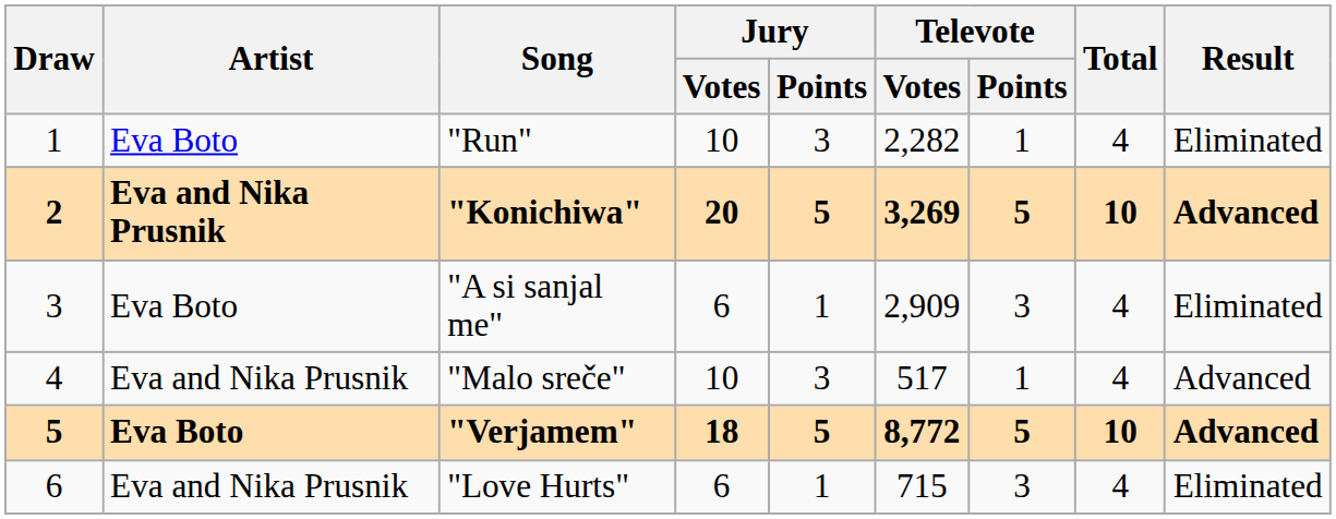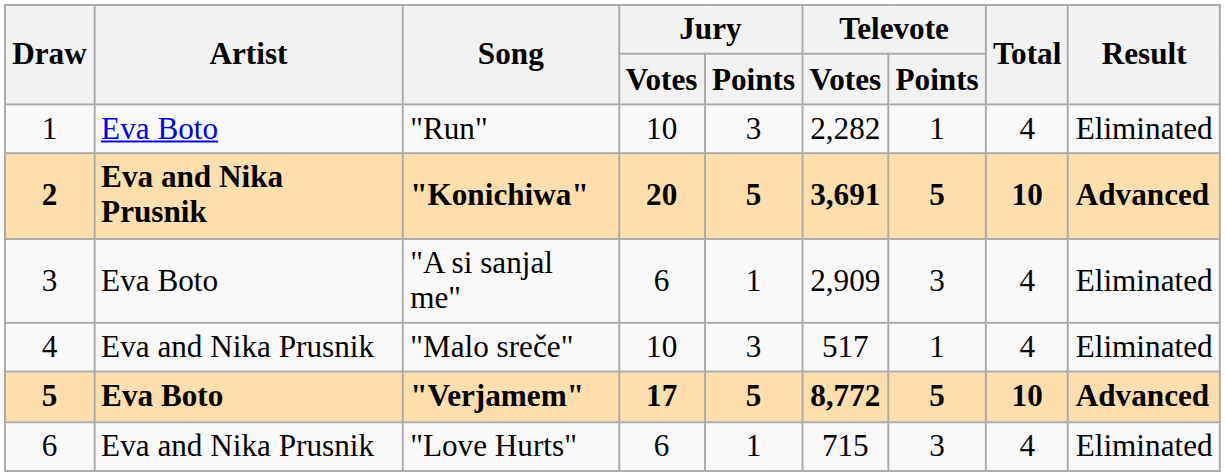"Konichiwa" | Televote / Votes: 3,269 -> 3,691
"Malo sreče" | Result: Advanced -> Eliminated
"Verjamem" | Jury / Votes: 18 -> 17
